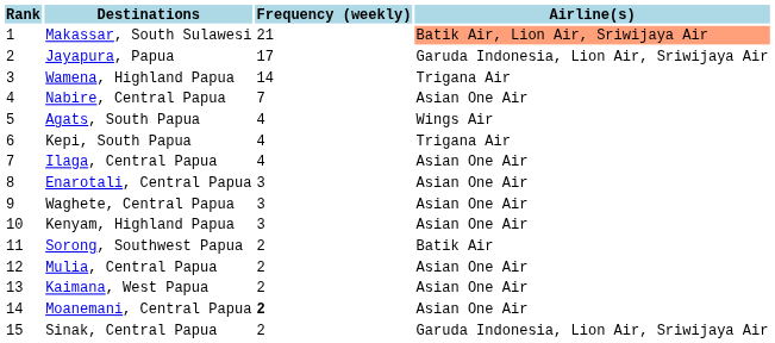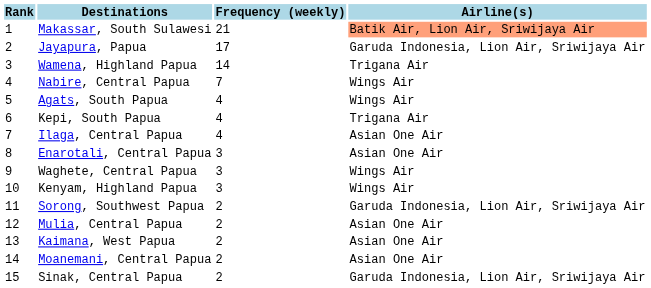Nabire, Central Papua | Airline(s): Asian One Air -> Wings Air
Waghete, Central Papua | Airline(s): Asian One Air -> Wings Air
Kenyam, Highland Papua | Airline(s): Asian One Air -> Wings Air
Sorong, Southwest Papua | Airline(s): Batik Air -> Garuda Indonesia, Lion Air, Sriwijaya Air
Moanemani, Central Papua | Frequency (weekly): bold -> normal
